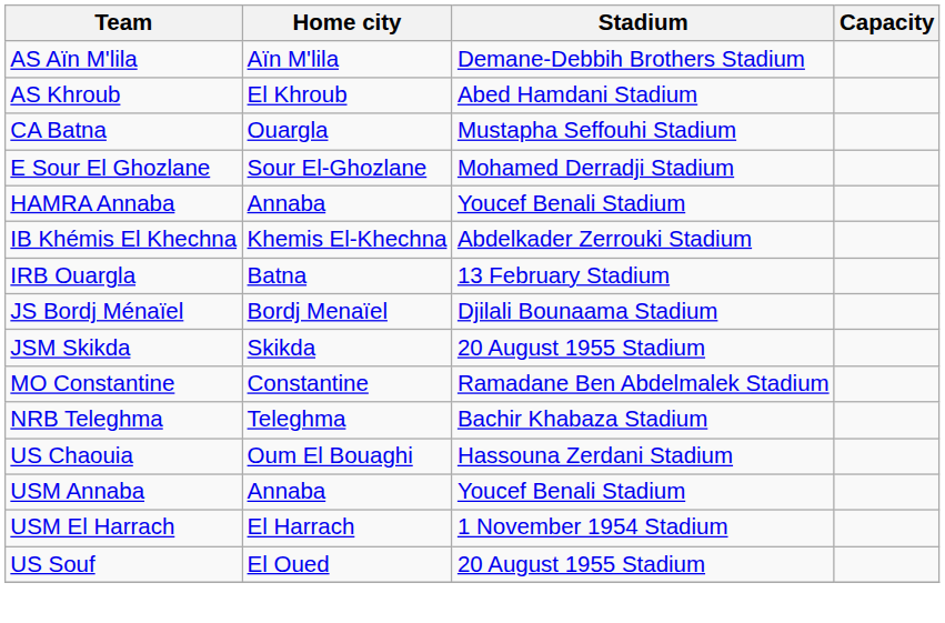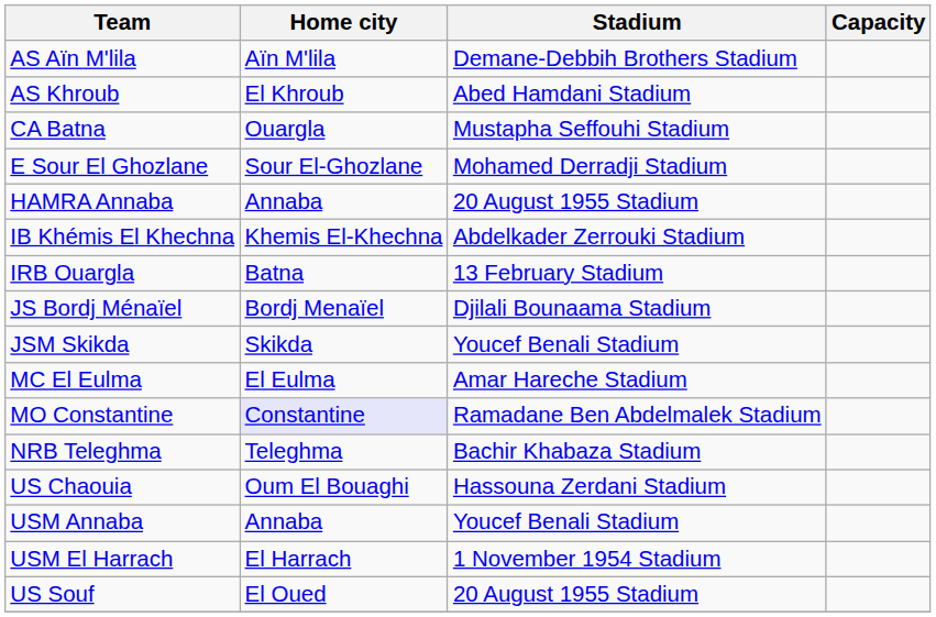HAMRA Annaba | Stadium: Youcef Benali Stadium -> 20 August 1955 Stadium
JSM Skikda | Stadium: 20 August 1955 Stadium -> Youcef Benali Stadium
+ row: MC El Eulma | El Eulma | Amar Hareche Stadium
MO Constantine | Home city: no background -> lavender background
